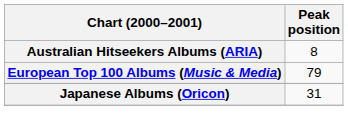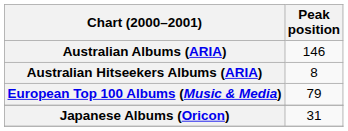+ row: Australian Albums (ARIA) | 146
